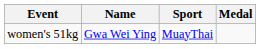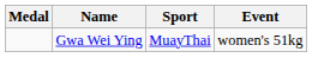columns swapped: Medal <-> Event
